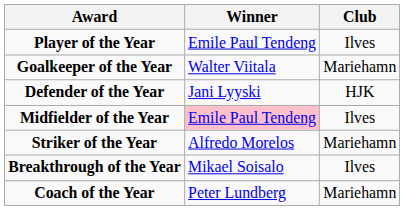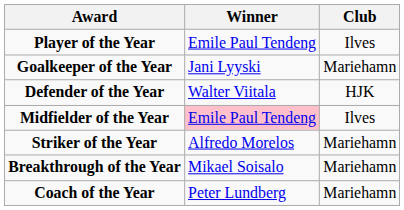Goalkeeper of the Year | Winner: Walter Viitala -> Jani Lyyski
Defender of the Year | Winner: Jani Lyyski -> Walter Viitala
Breakthrough of the Year | Club: Ilves -> Mariehamn
